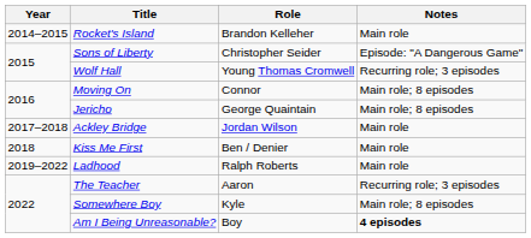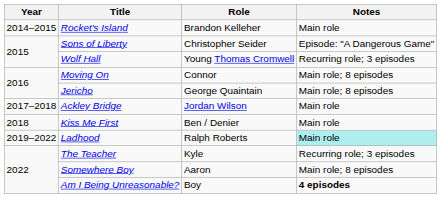Ladhood | Notes: no background -> paleturquoise background
The Teacher | Role: Aaron -> Kyle
Somewhere Boy | Role: Kyle -> Aaron
